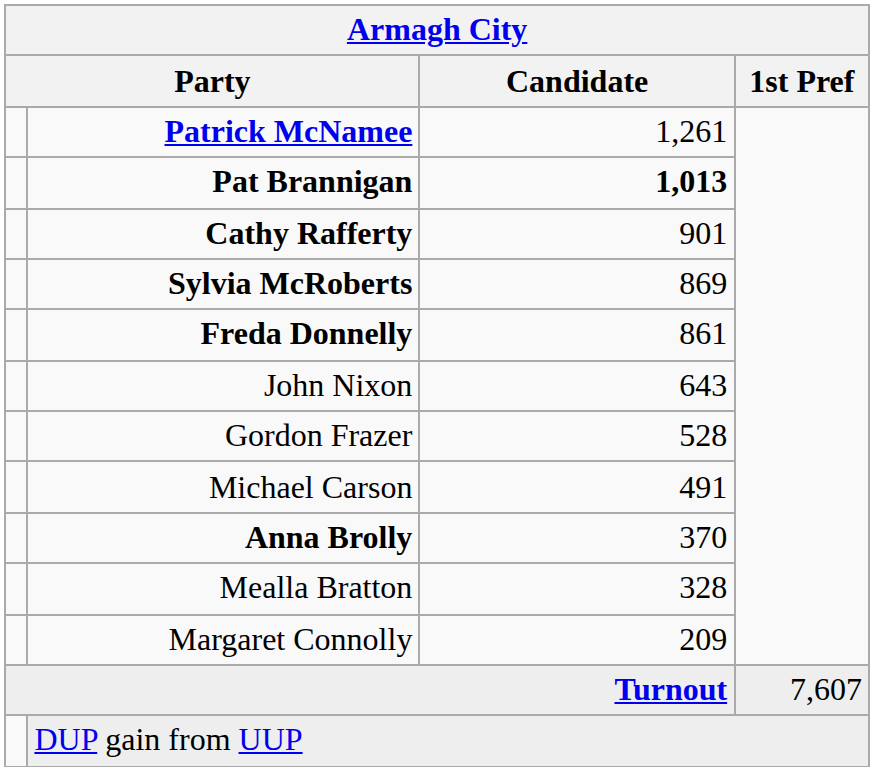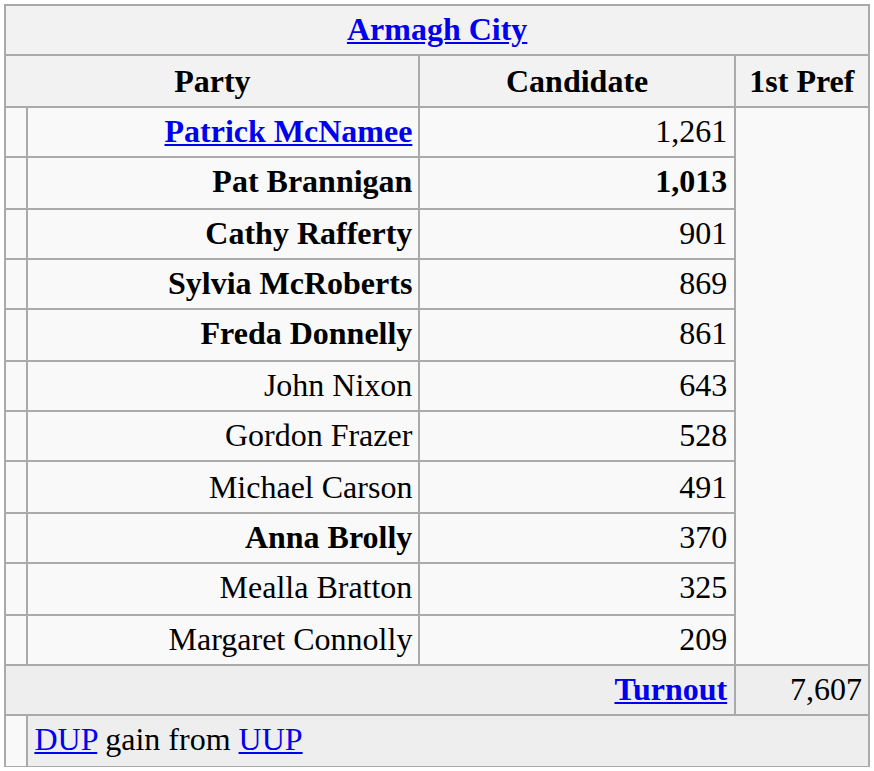Mealla Bratton | Candidate: 328 -> 325
